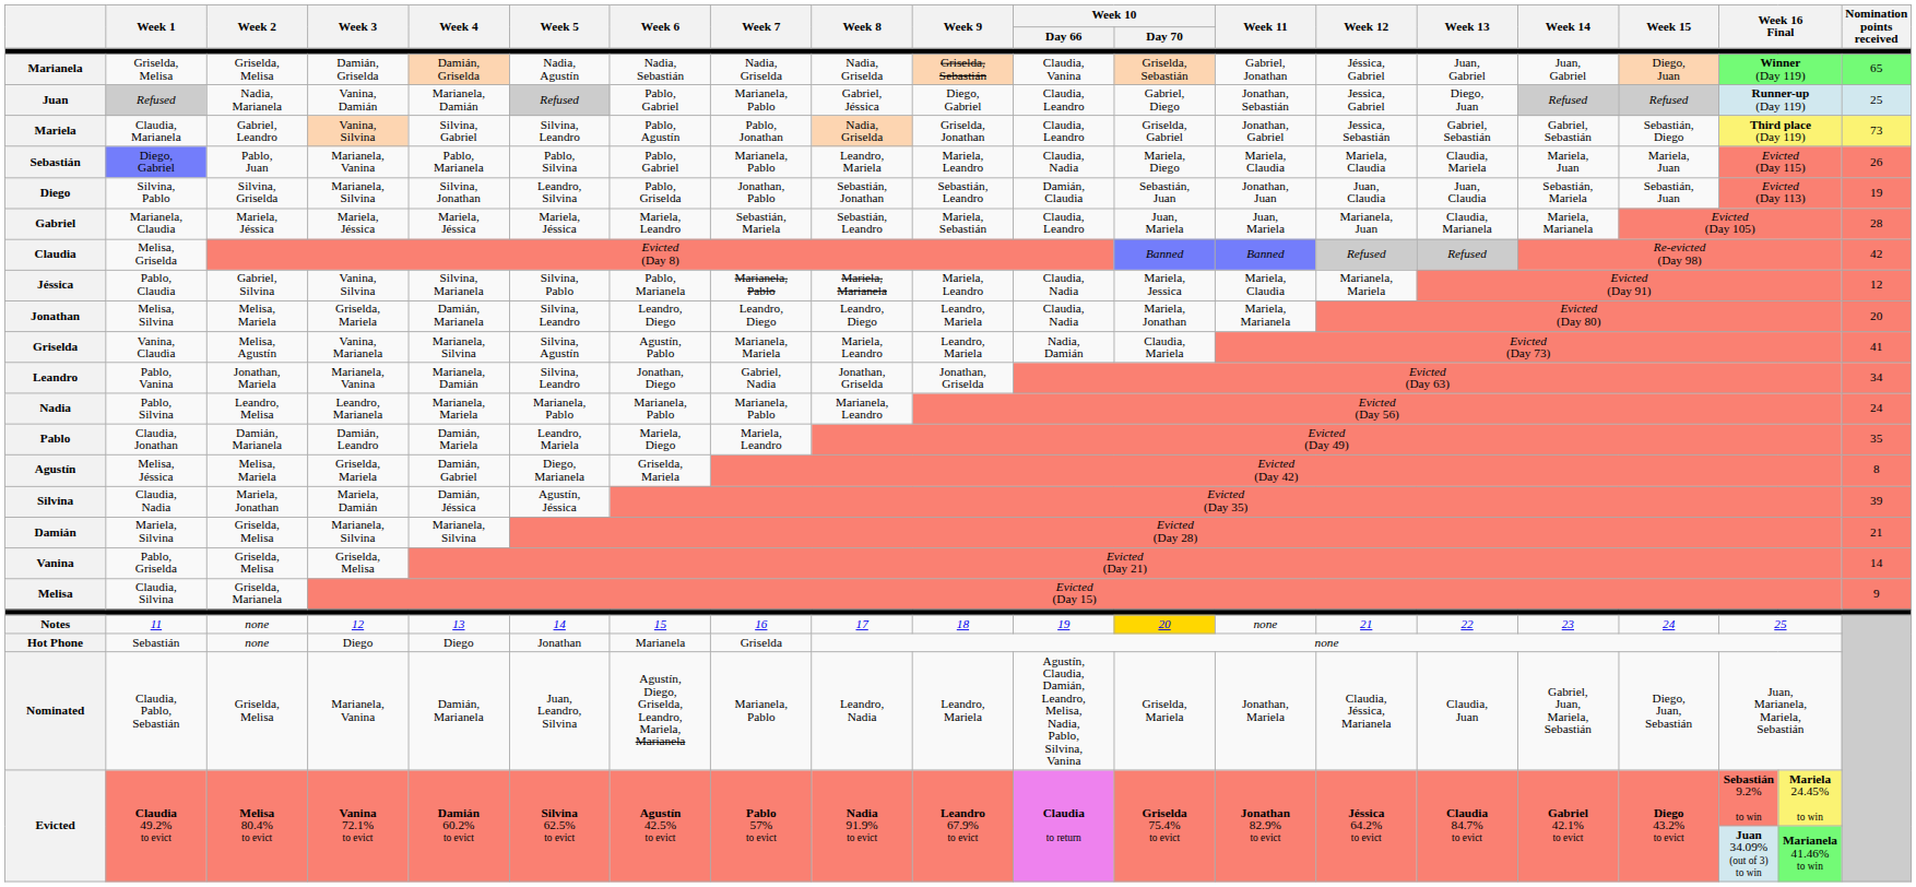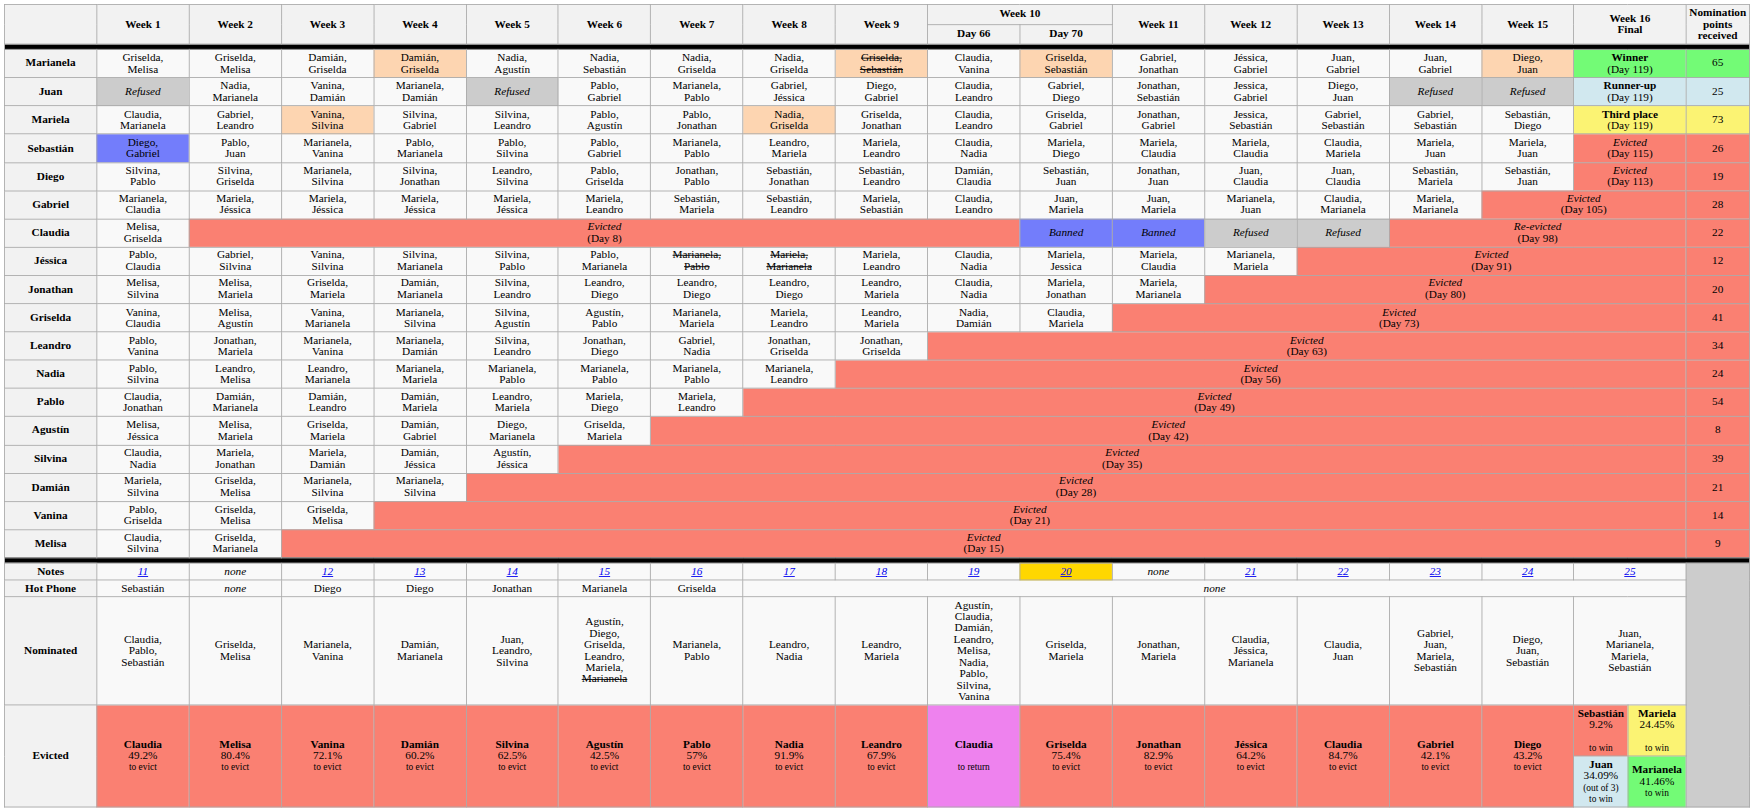Claudia | Nomination points received: 42 -> 22
Pablo | Nomination points received: 35 -> 54
